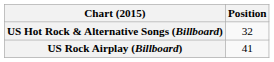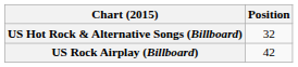US Rock Airplay (Billboard) | Position: 41 -> 42
